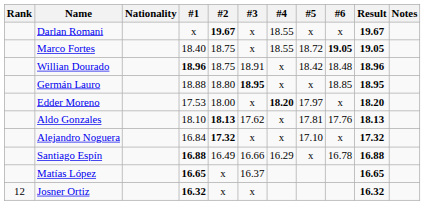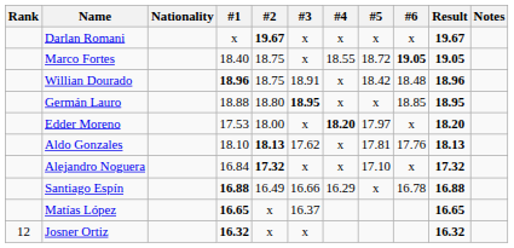Darlan Romani | #4: 18.55 -> x
